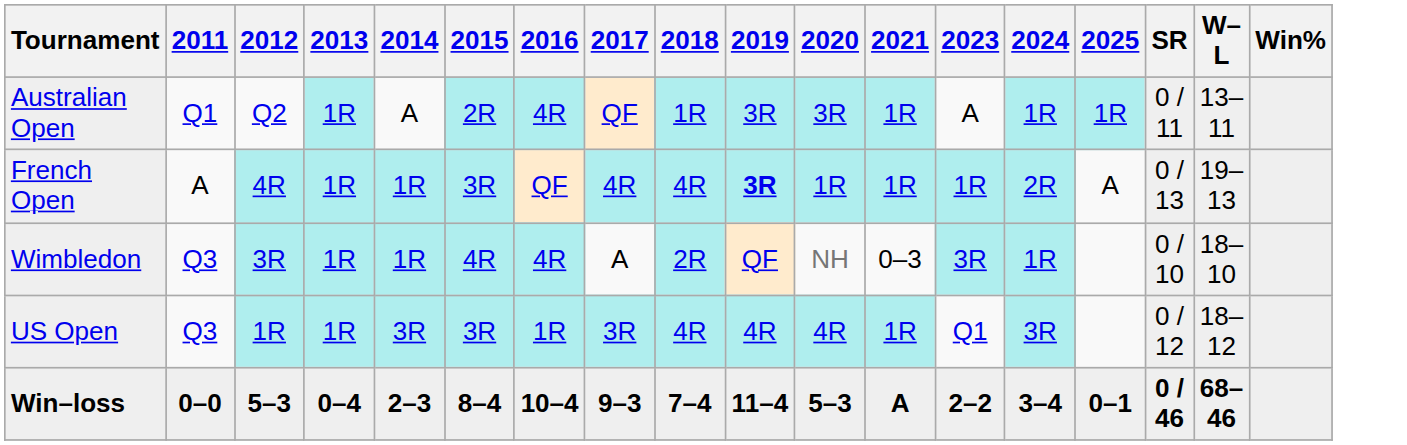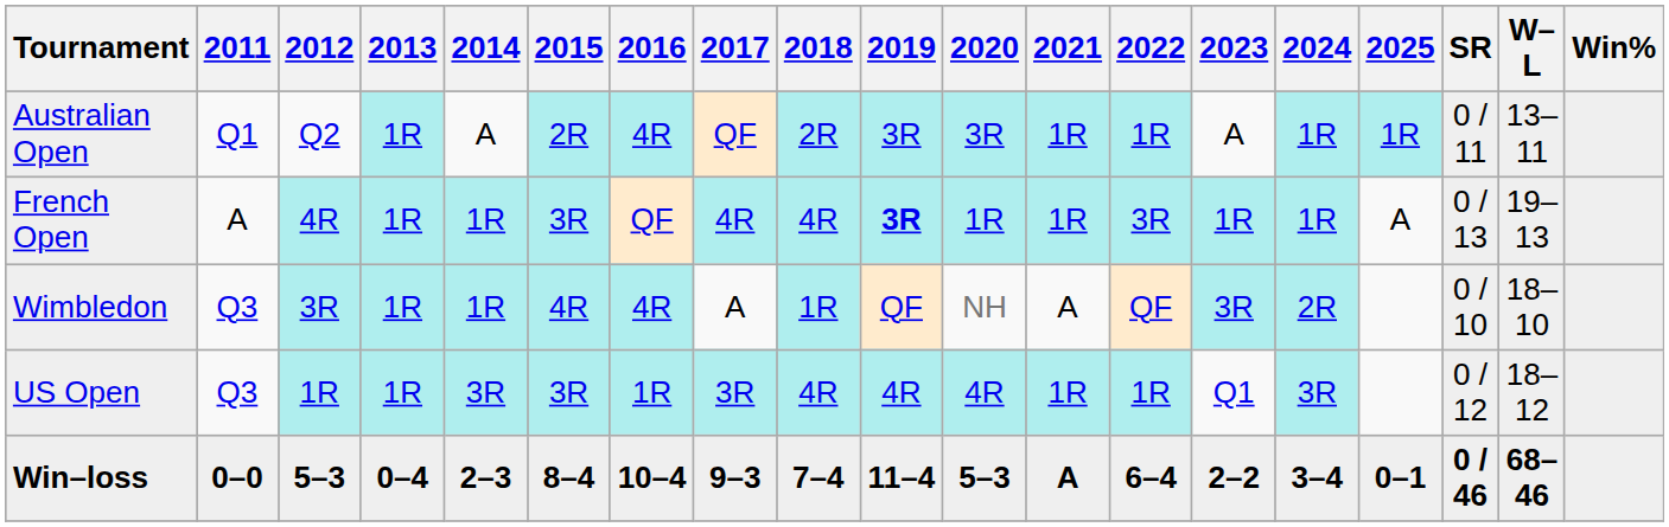+ column: 2022 | 1R | 3R | QF | 1R | 6–4
Australian Open | 2018: 1R -> 2R
French Open | 2024: 2R -> 1R
Wimbledon | 2018: 2R -> 1R
Wimbledon | 2021: 0–3 -> A
Wimbledon | 2024: 1R -> 2R
